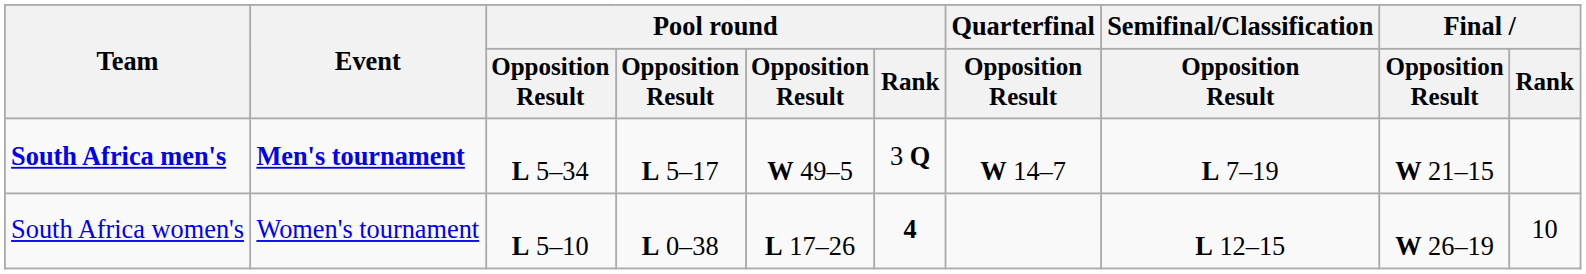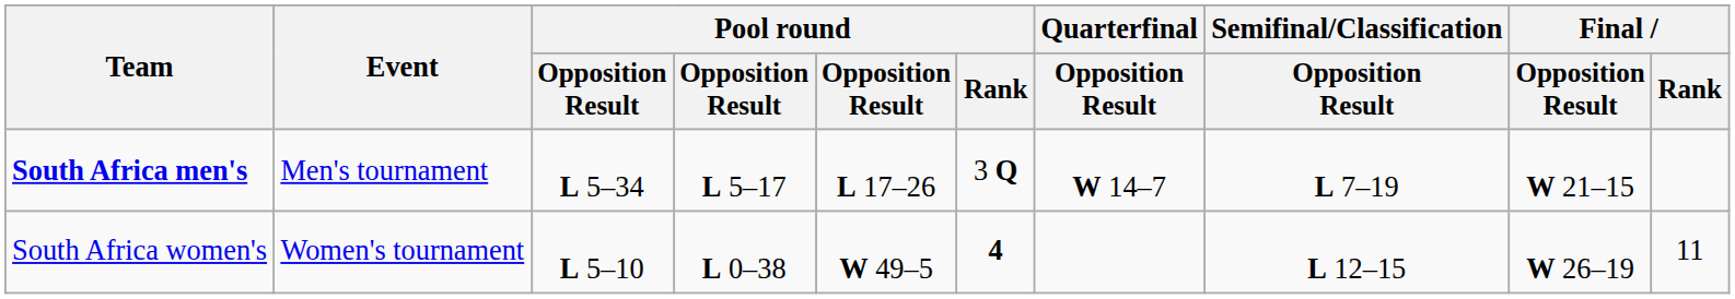South Africa men's | Event: bold -> normal
South Africa men's | column 5: W 49–5 -> L 17–26
South Africa women's | column 5: L 17–26 -> W 49–5
South Africa women's | Final / Rank: 10 -> 11
